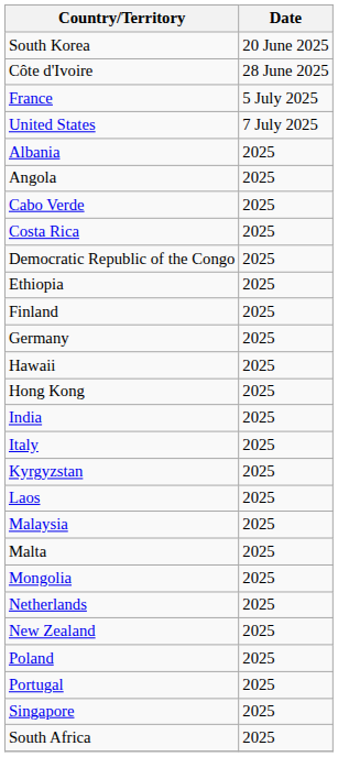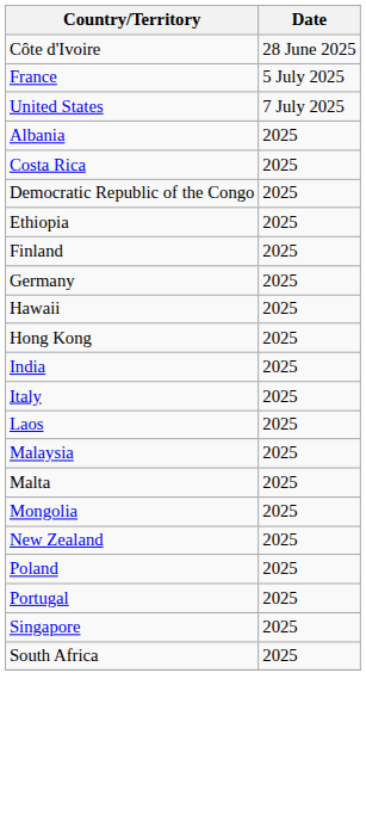- row: South Korea | 20 June 2025
- row: Angola | 2025
- row: Cabo Verde | 2025
- row: Kyrgyzstan | 2025
- row: Netherlands | 2025
